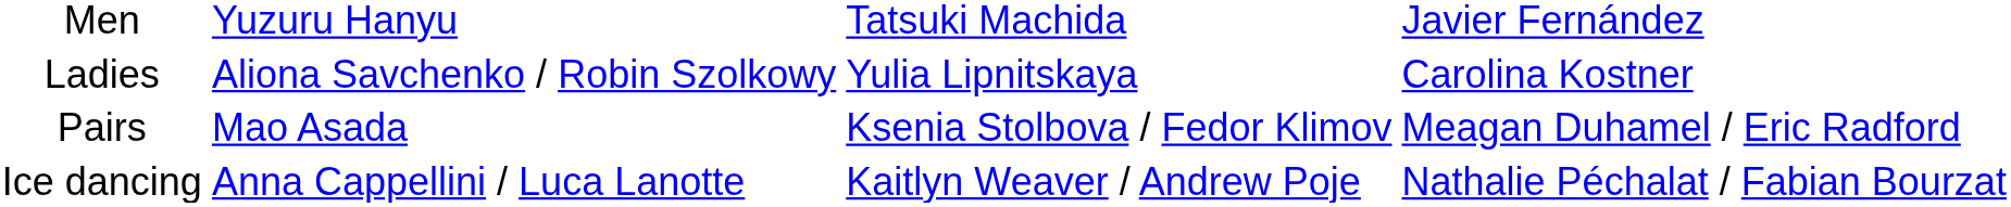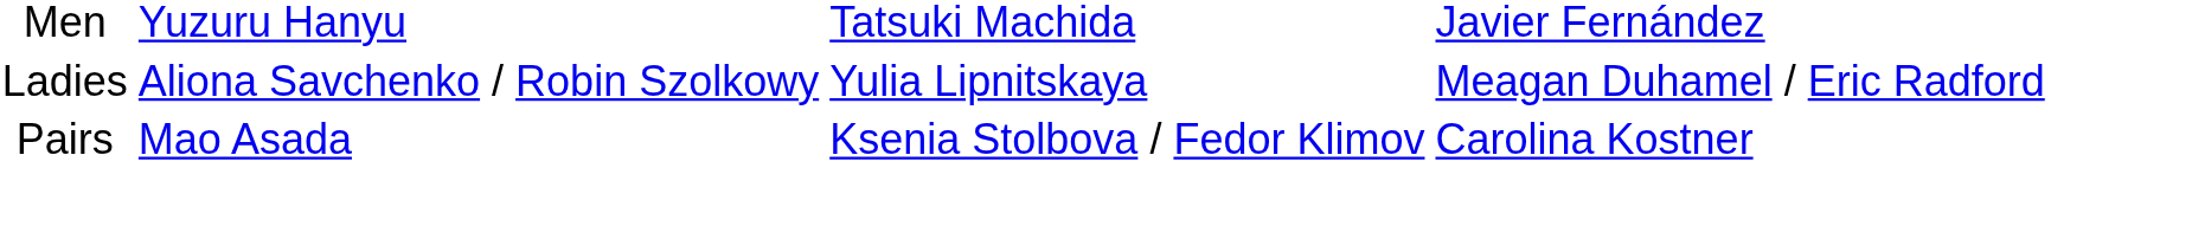Ladies | column 4: Carolina Kostner -> Meagan Duhamel / Eric Radford
Pairs | column 4: Meagan Duhamel / Eric Radford -> Carolina Kostner
- row: Ice dancing | Anna Cappellini / Luca Lanotte | Kaitlyn Weaver / Andrew Poje | Nathalie Péchalat / Fabian Bourzat
